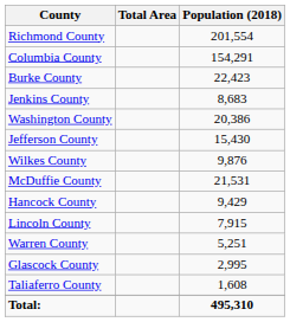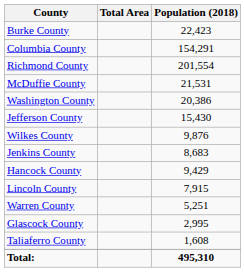rows swapped: Richmond County <-> Burke County
rows swapped: McDuffie County <-> Jenkins County
